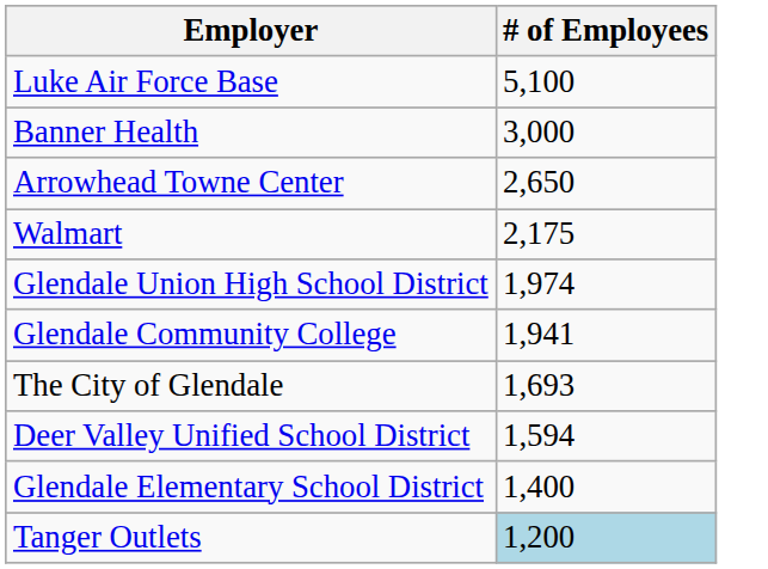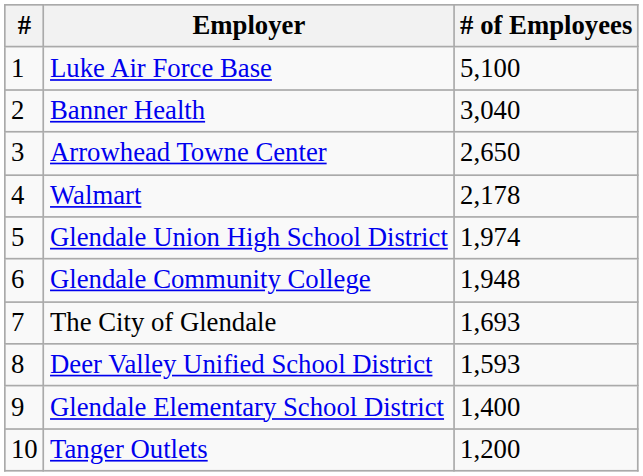+ column: # | 1 | 2 | 3 | 4 | 5 | 6 | 7 | 8 | 9 | 10
Banner Health | # of Employees: 3,000 -> 3,040
Walmart | # of Employees: 2,175 -> 2,178
Glendale Community College | # of Employees: 1,941 -> 1,948
Deer Valley Unified School District | # of Employees: 1,594 -> 1,593
Tanger Outlets | # of Employees: lightblue background -> no background
